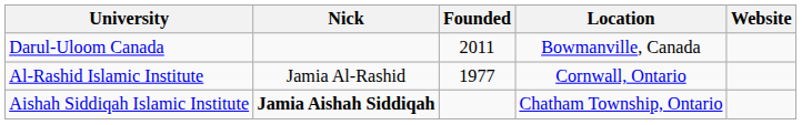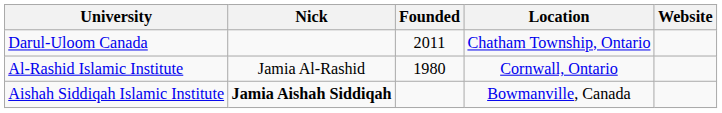Darul-Uloom Canada | Location: Bowmanville, Canada -> Chatham Township, Ontario
Al-Rashid Islamic Institute | Founded: 1977 -> 1980
Aishah Siddiqah Islamic Institute | Location: Chatham Township, Ontario -> Bowmanville, Canada
